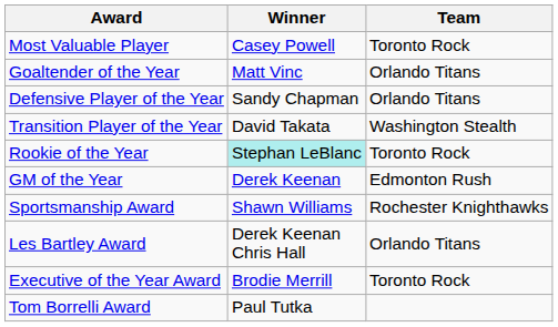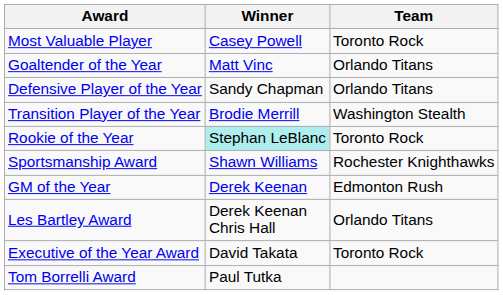Transition Player of the Year | Winner: David Takata -> Brodie Merrill
rows swapped: Sportsmanship Award <-> GM of the Year
Executive of the Year Award | Winner: Brodie Merrill -> David Takata
